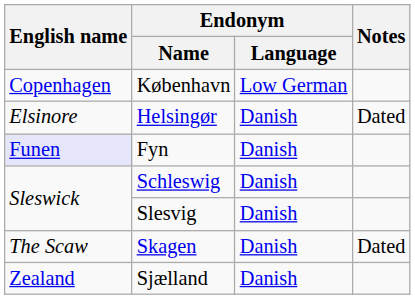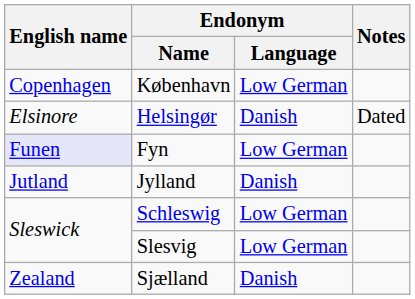Fyn | Endonym / Language: Danish -> Low German
+ row: Jutland | Jylland | Danish
Schleswig | Endonym / Language: Danish -> Low German
Slesvig | Endonym / Language: Danish -> Low German
- row: The Scaw | Skagen | Danish | Dated
